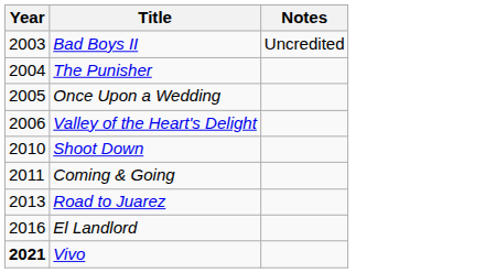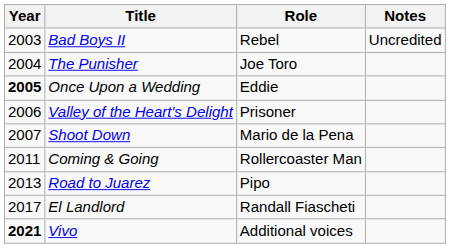+ column: Role | Rebel | Joe Toro | Eddie | Prisoner | Mario de la Pena | Rollercoaster Man | Pipo | Randall Fiascheti | Additional voices
Once Upon a Wedding | Year: normal -> bold
Shoot Down | Year: 2010 -> 2007
El Landlord | Year: 2016 -> 2017
